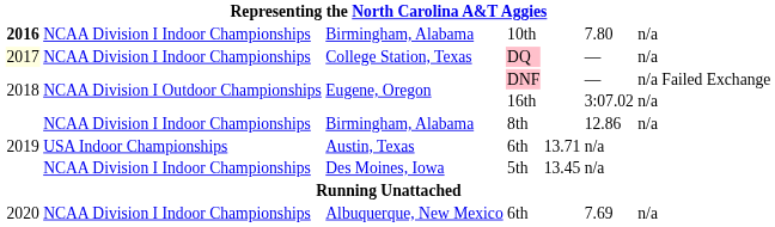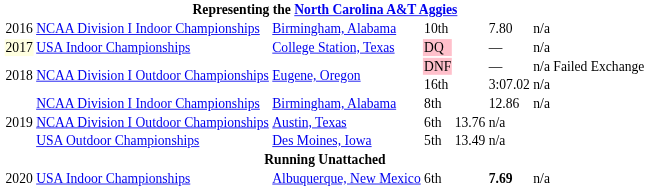10th | column 1: bold -> normal
DQ | column 2: NCAA Division I Indoor Championships -> USA Indoor Championships
Austin, Texas / 6th | column 2: USA Indoor Championships -> NCAA Division I Outdoor Championships
Austin, Texas / 6th | column 5: 13.71 -> 13.76
5th | column 2: NCAA Division I Indoor Championships -> USA Outdoor Championships
5th | column 5: 13.45 -> 13.49
Albuquerque, New Mexico / 6th | column 2: NCAA Division I Indoor Championships -> USA Indoor Championships
Albuquerque, New Mexico / 6th | column 6: normal -> bold
